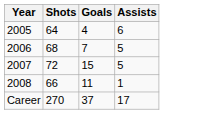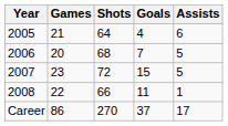+ column: Games | 21 | 20 | 23 | 22 | 86
